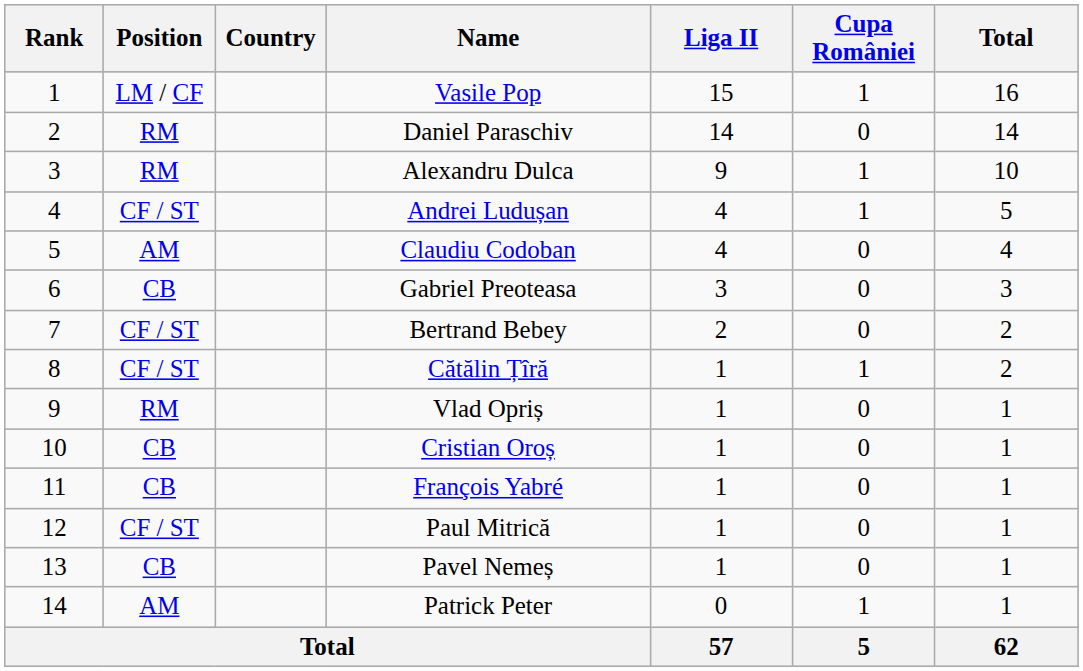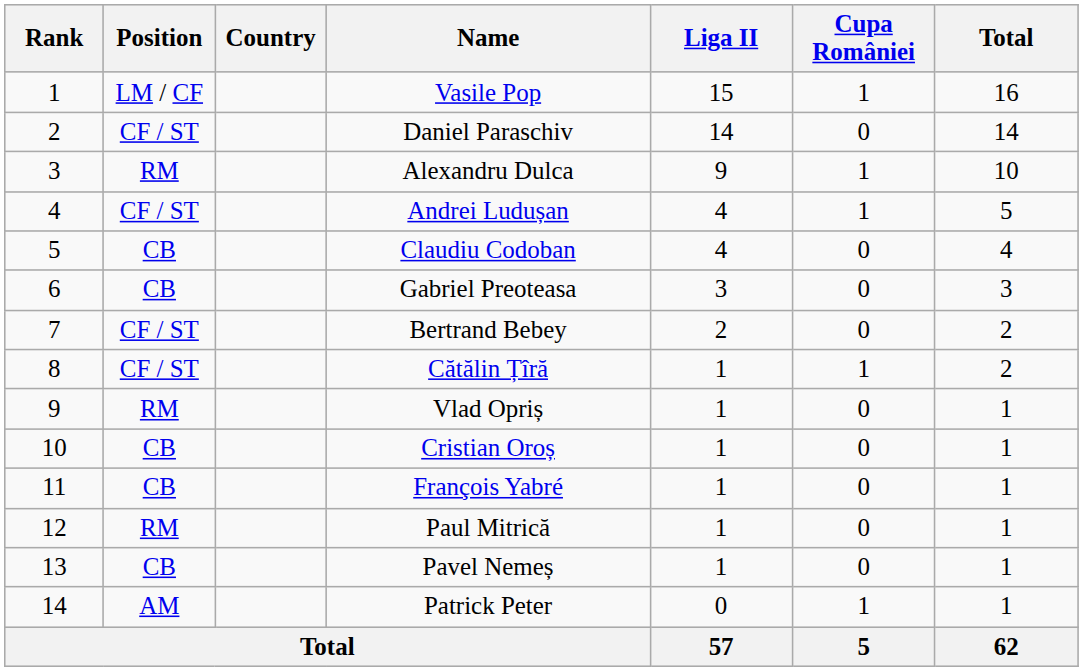Daniel Paraschiv | Position: RM -> CF / ST
Claudiu Codoban | Position: AM -> CB
Paul Mitrică | Position: CF / ST -> RM
